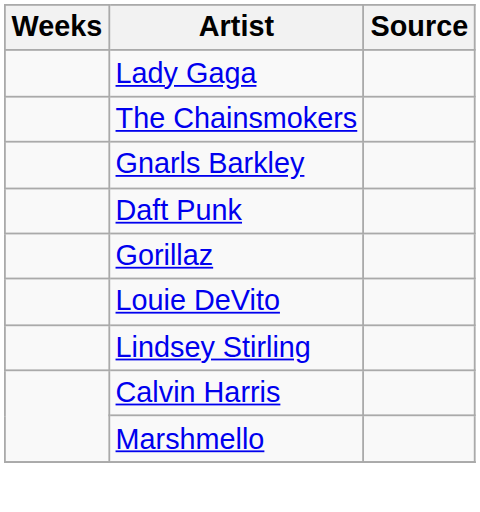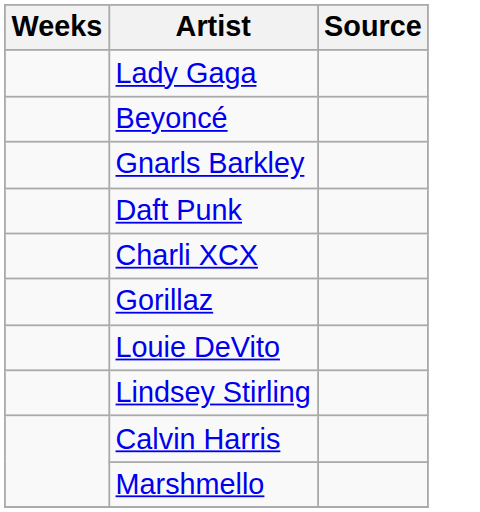- row: The Chainsmokers
+ row: Beyoncé
+ row: Charli XCX
